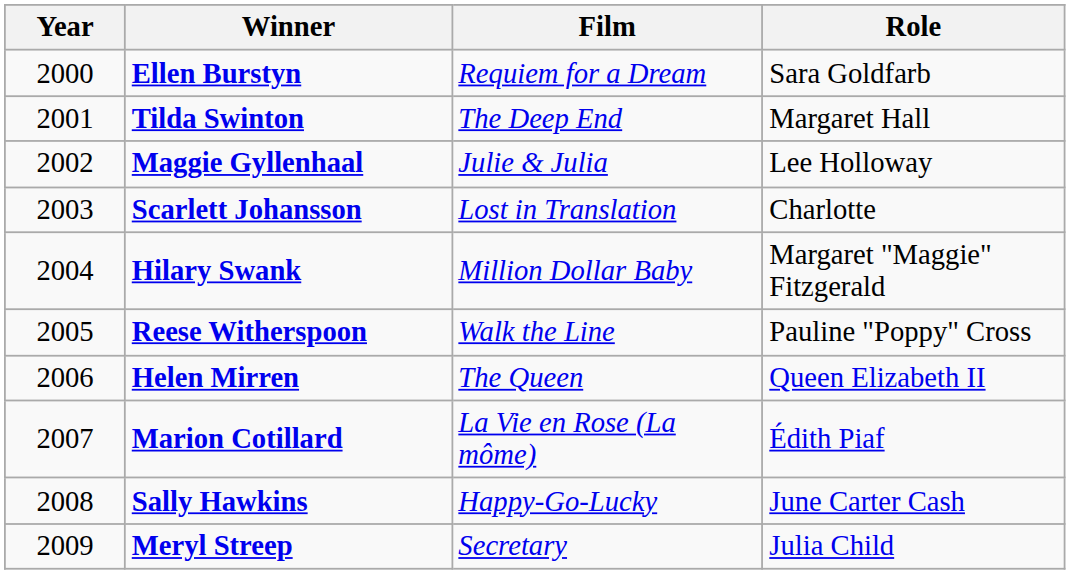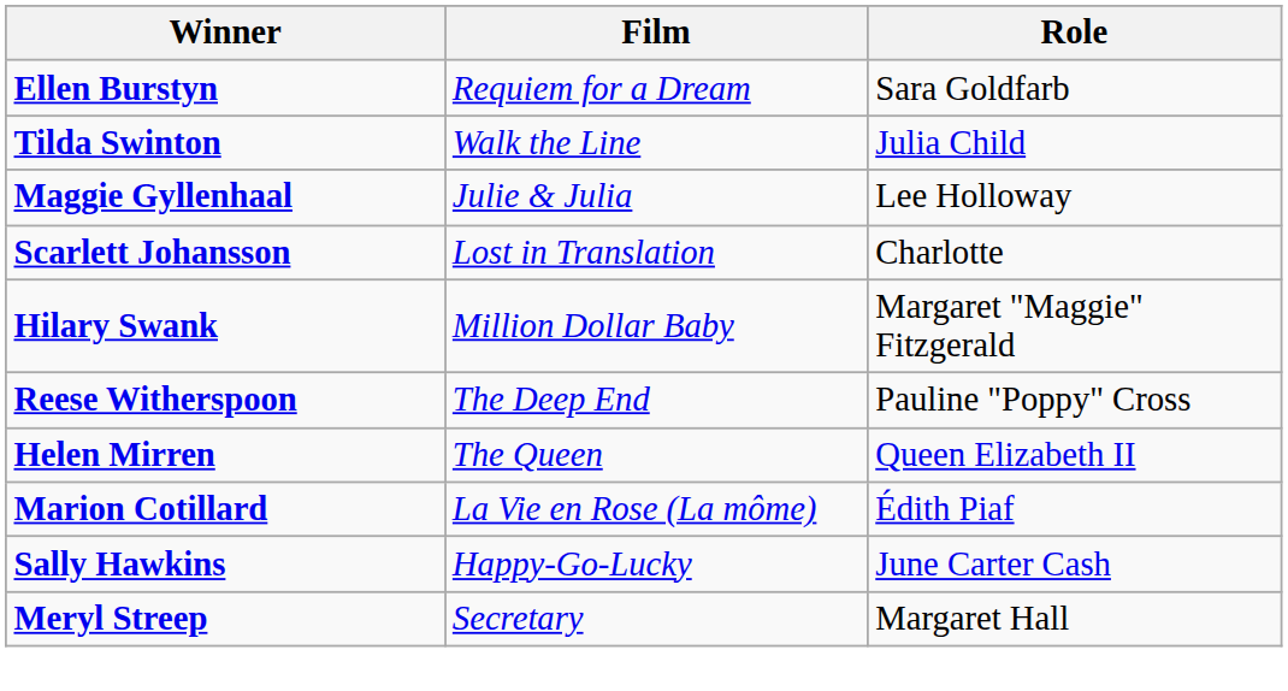- column: Year | 2000 | 2001 | 2002 | 2003 | 2004 | 2005 | 2006 | 2007 | 2008 | 2009
Tilda Swinton | Film: The Deep End -> Walk the Line
Tilda Swinton | Role: Margaret Hall -> Julia Child
Reese Witherspoon | Film: Walk the Line -> The Deep End
Meryl Streep | Role: Julia Child -> Margaret Hall
